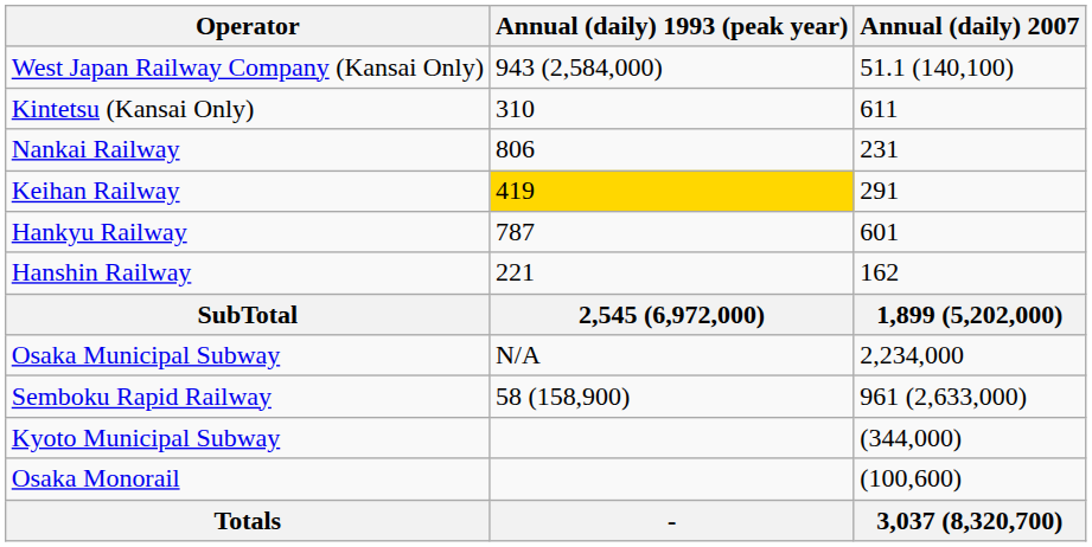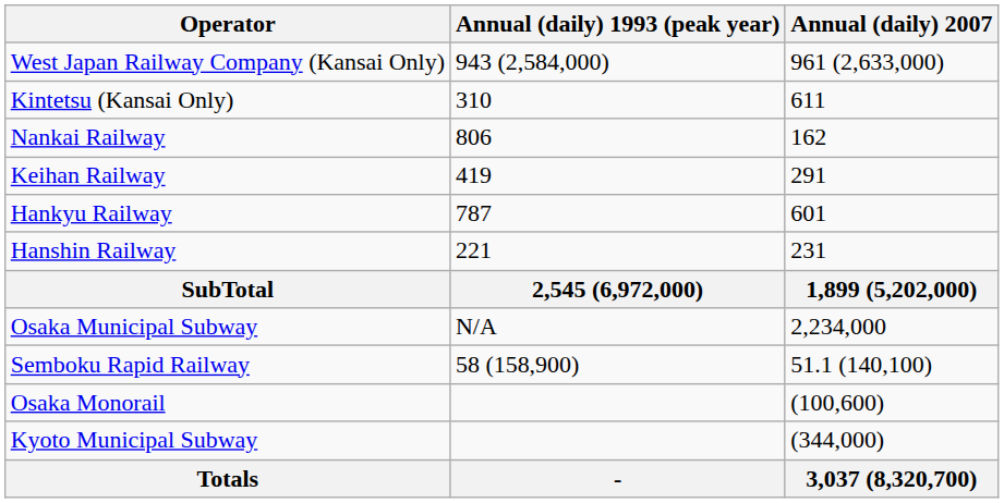West Japan Railway Company (Kansai Only) | Annual (daily) 2007: 51.1 (140,100) -> 961 (2,633,000)
Nankai Railway | Annual (daily) 2007: 231 -> 162
Keihan Railway | Annual (daily) 1993 (peak year): gold background -> no background
Hanshin Railway | Annual (daily) 2007: 162 -> 231
Semboku Rapid Railway | Annual (daily) 2007: 961 (2,633,000) -> 51.1 (140,100)
rows swapped: Kyoto Municipal Subway <-> Osaka Monorail
